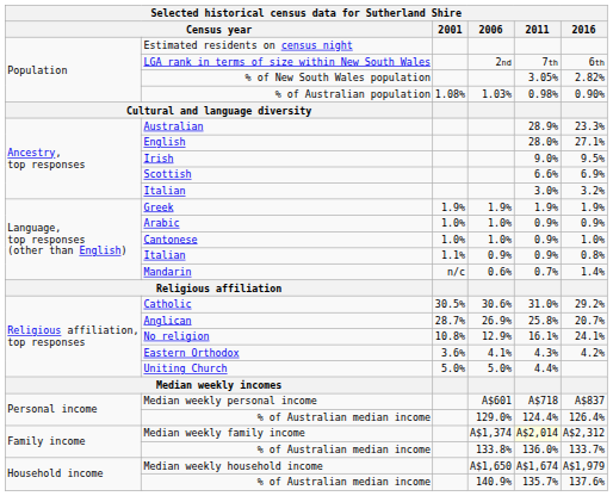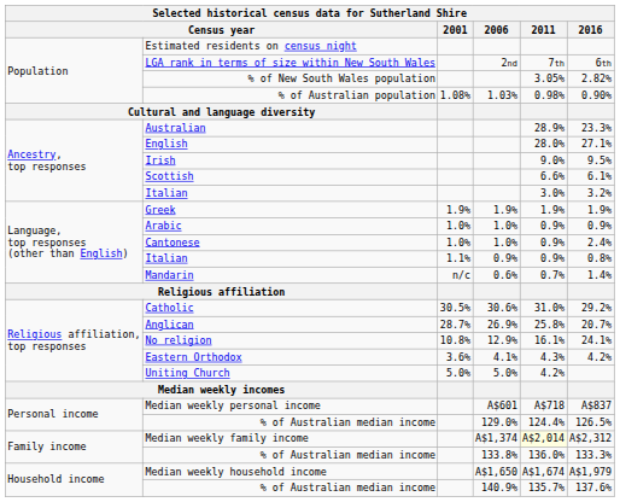Scottish | 2016: 6.9% -> 6.1%
Cantonese | 2016: 1.0% -> 2.4%
Uniting Church | 2011: 4.4% -> 4.2%
Personal income / % of Australian median income | 2016: 126.4% -> 126.5%
Family income / % of Australian median income | 2016: 133.7% -> 133.3%
